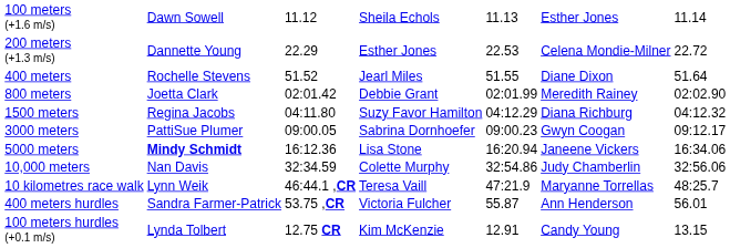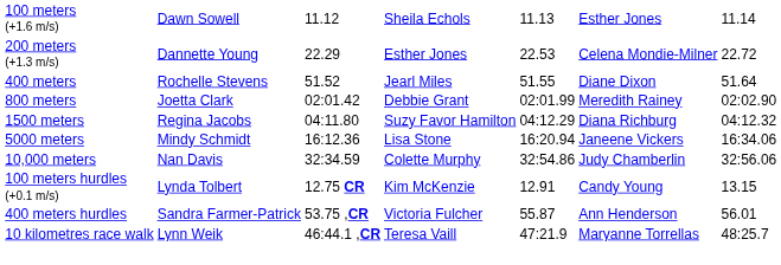- row: 3000 meters | PattiSue Plumer | 09:00.05 | Sabrina Dornhoefer | 09:00.23 | Gwyn Coogan | 09:12.17
5000 meters | column 2: bold -> normal
rows swapped: 100 meters hurdles (+0.1 m/s) <-> 10 kilometres race walk
